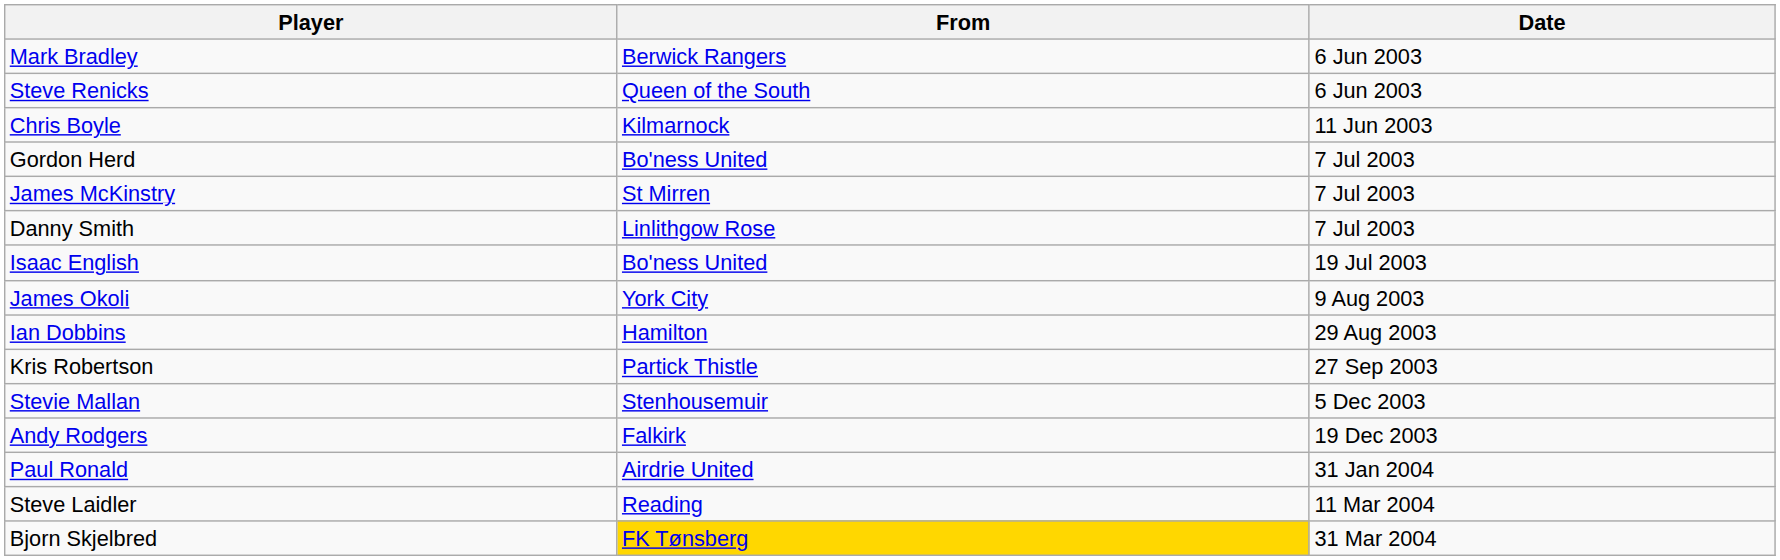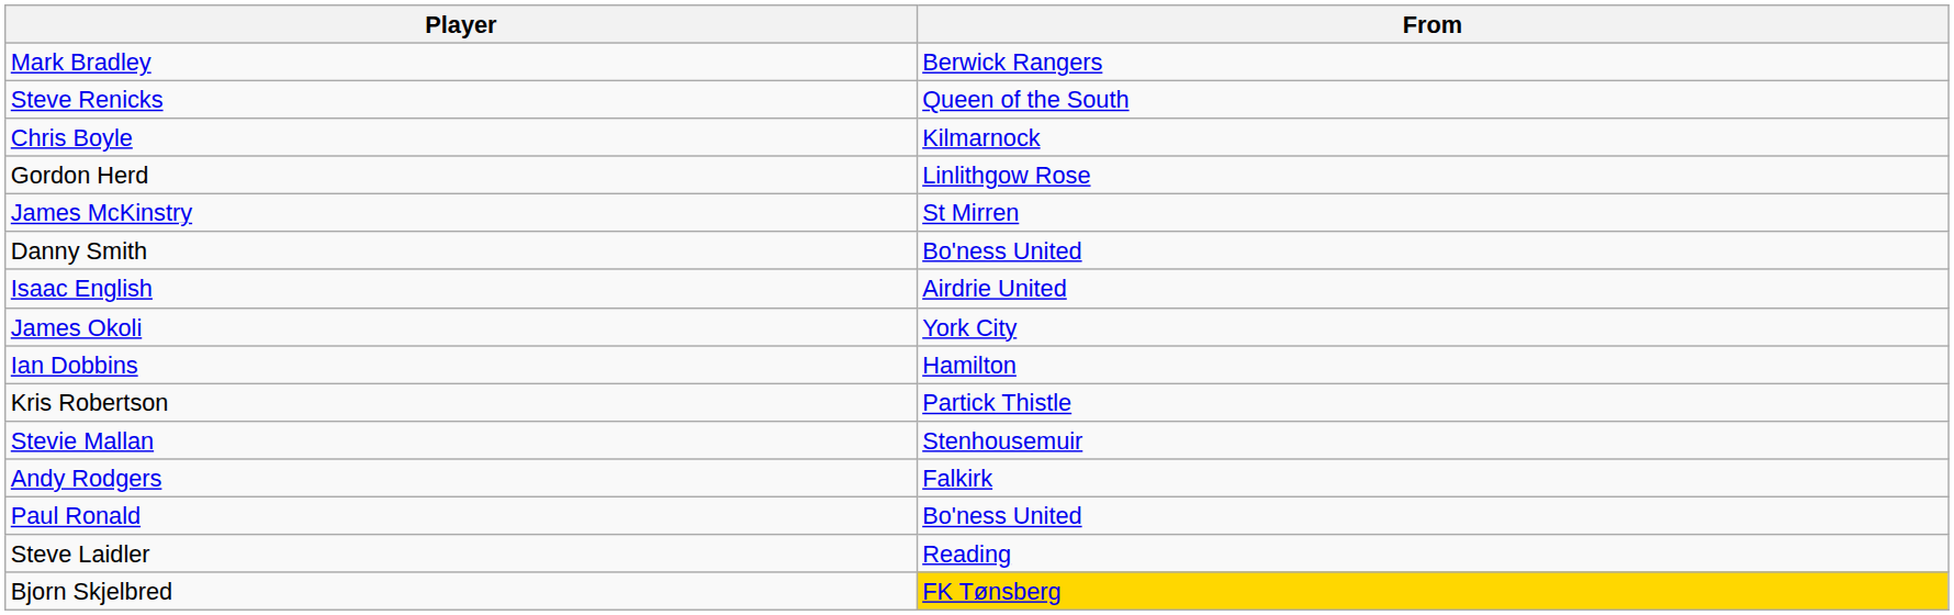- column: Date | 6 Jun 2003 | 6 Jun 2003 | 11 Jun 2003 | 7 Jul 2003 | 7 Jul 2003 | 7 Jul 2003 | 19 Jul 2003 | 9 Aug 2003 | 29 Aug 2003 | 27 Sep 2003 | 5 Dec 2003 | 19 Dec 2003 | 31 Jan 2004 | 11 Mar 2004 | 31 Mar 2004
Gordon Herd | From: Bo'ness United -> Linlithgow Rose
Danny Smith | From: Linlithgow Rose -> Bo'ness United
Isaac English | From: Bo'ness United -> Airdrie United
Paul Ronald | From: Airdrie United -> Bo'ness United
